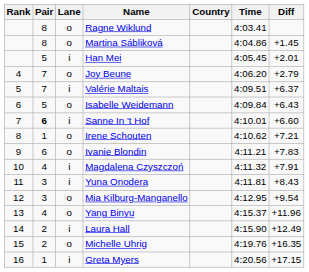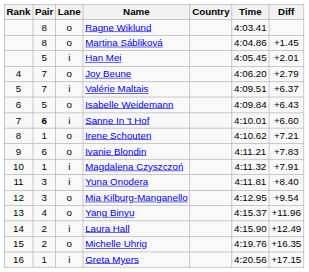Magdalena Czyszczoń | Pair: 4 -> 1
Yuna Onodera | Diff: +8.43 -> +8.40
